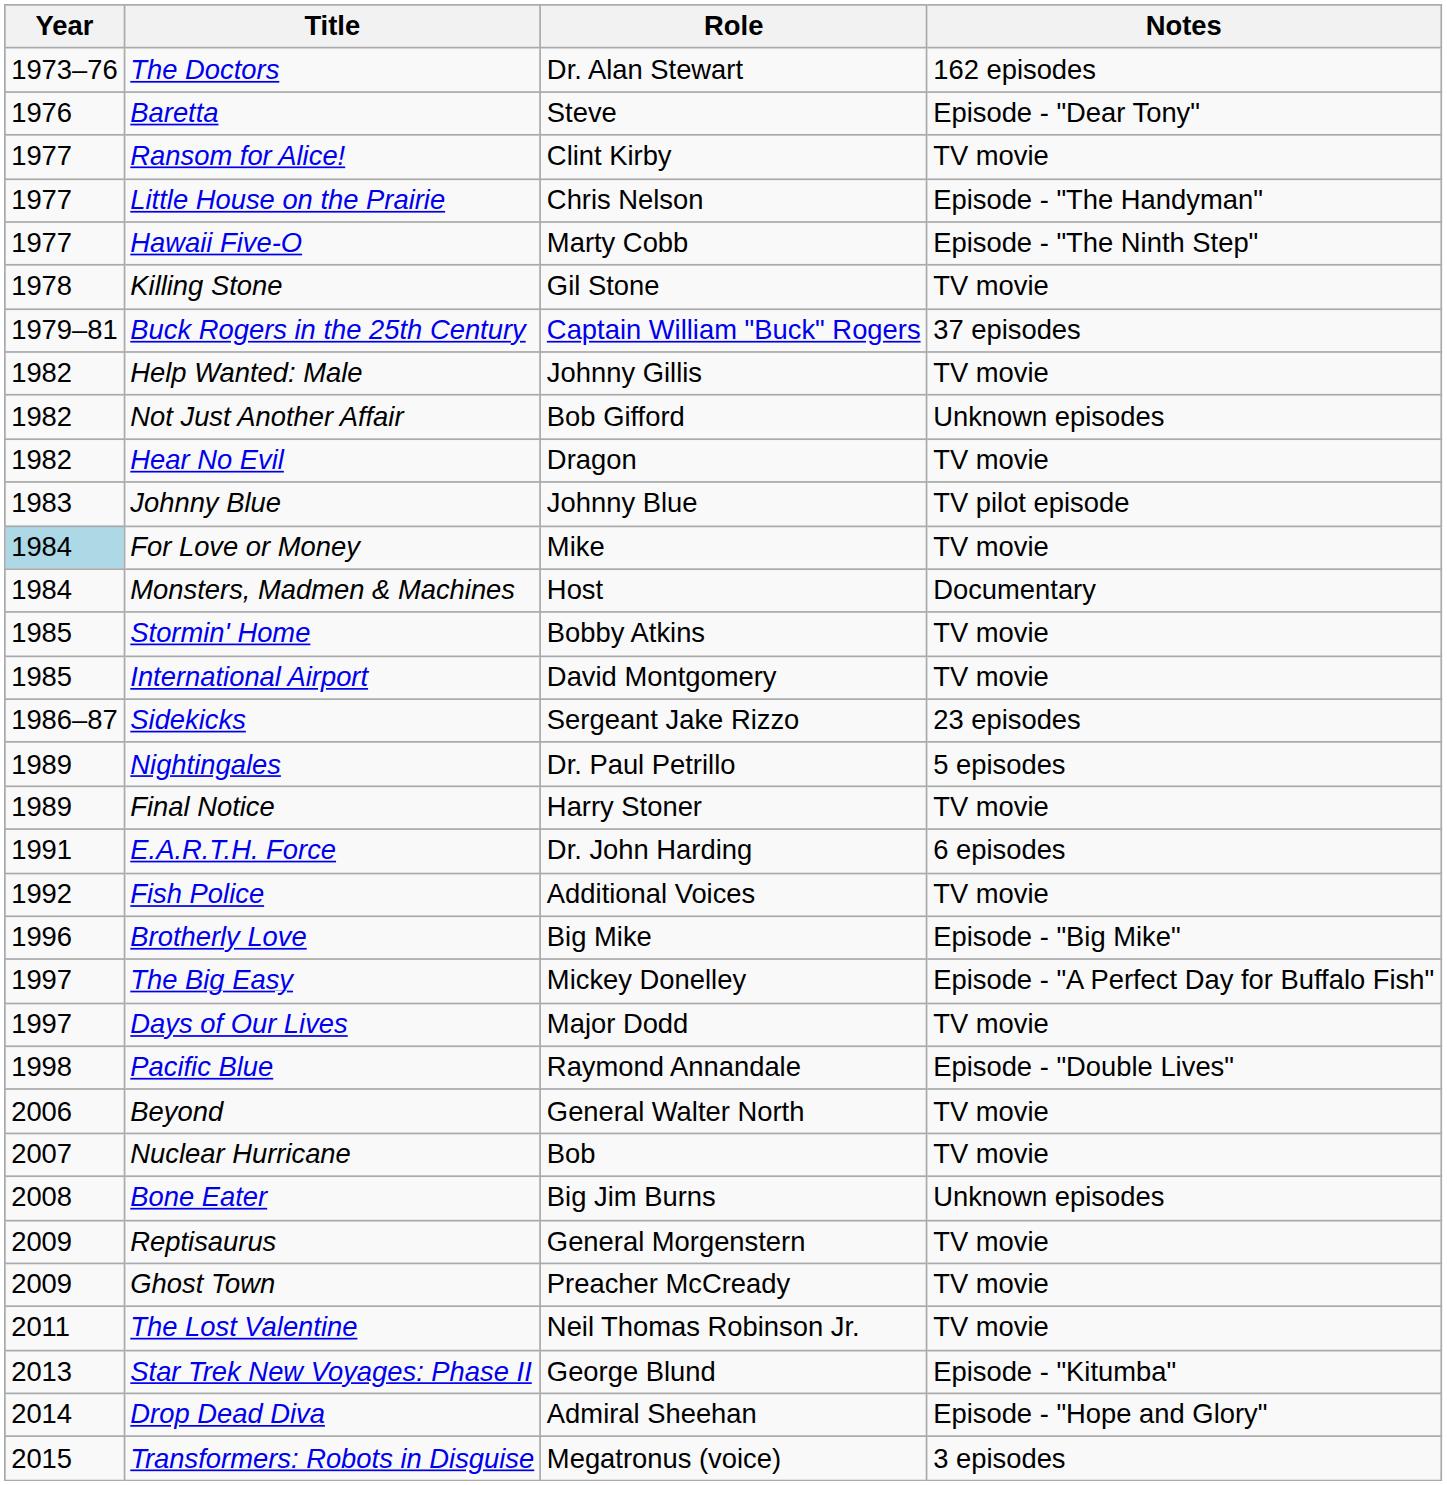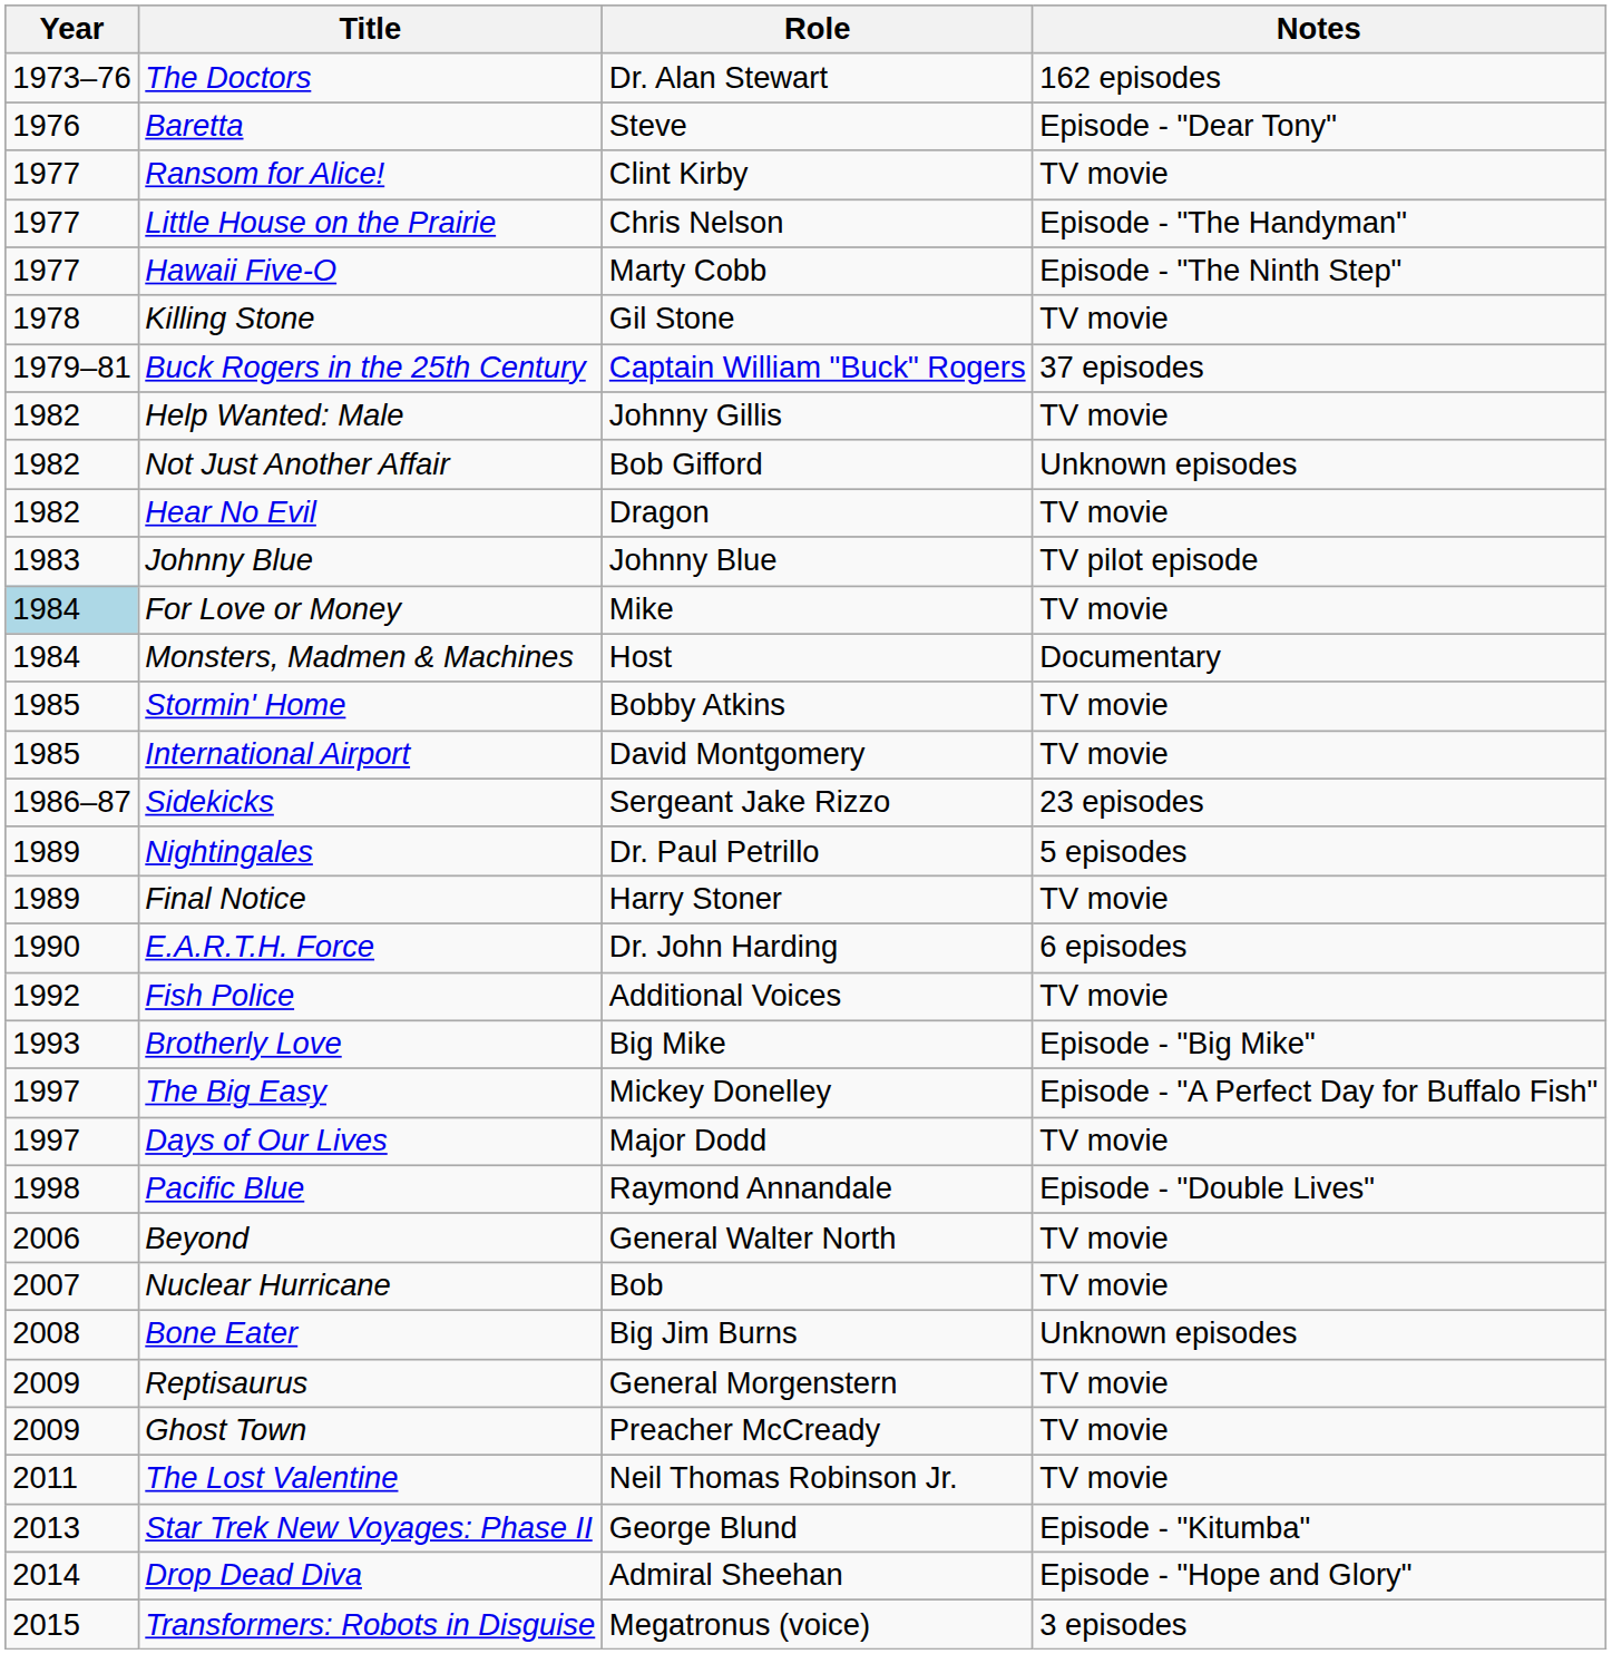E.A.R.T.H. Force | Year: 1991 -> 1990
Brotherly Love | Year: 1996 -> 1993
